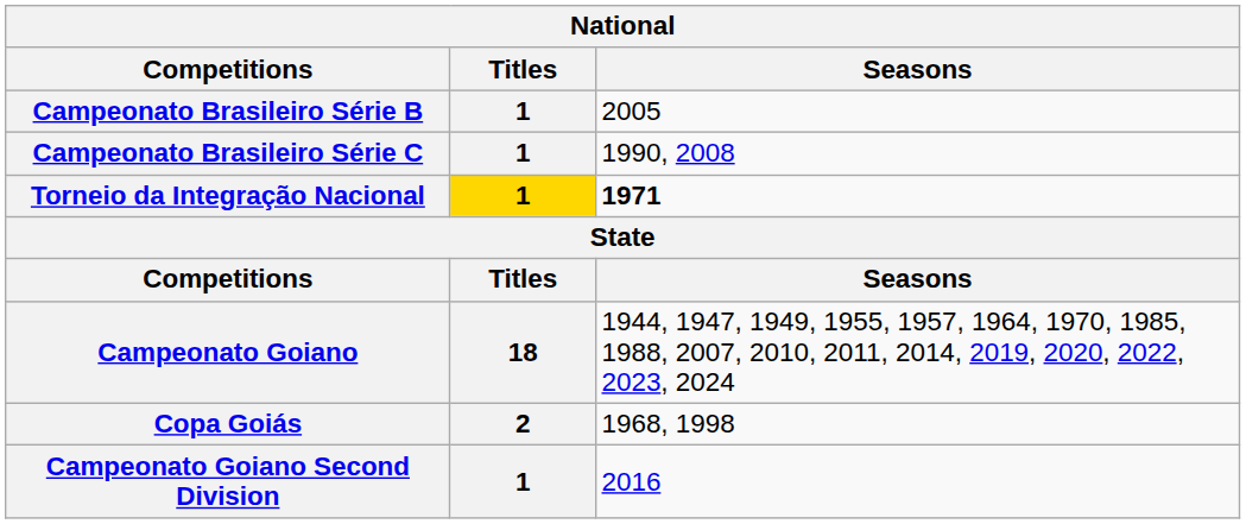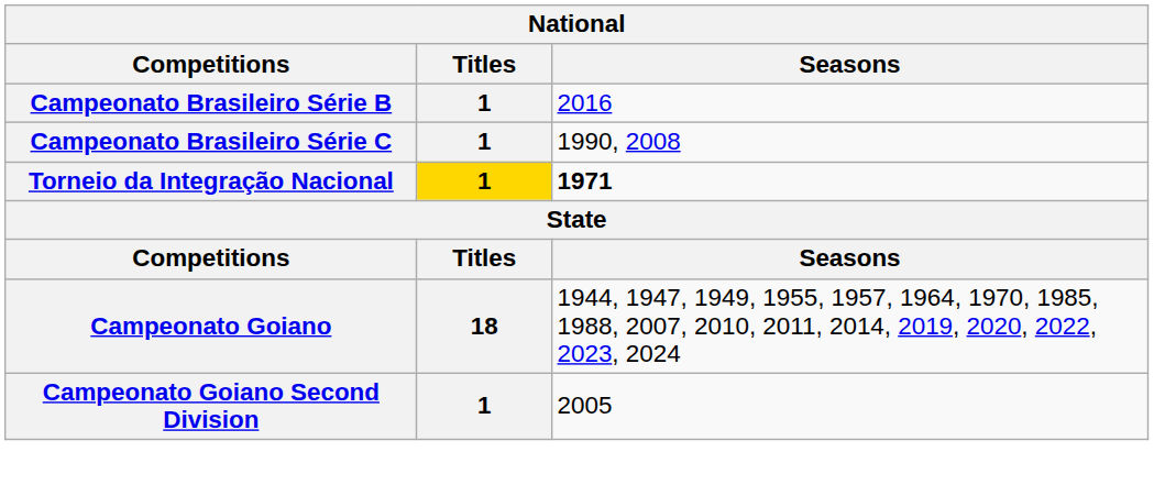Campeonato Brasileiro Série B | Seasons: 2005 -> 2016
- row: Copa Goiás | 2 | 1968, 1998
Campeonato Goiano Second Division | Seasons: 2016 -> 2005
